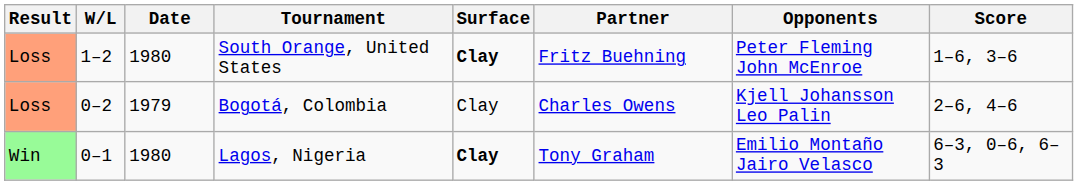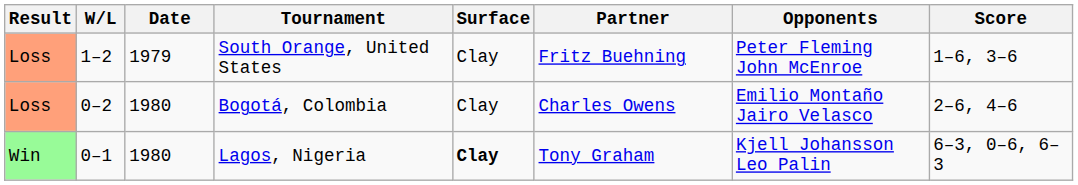South Orange, United States | Date: 1980 -> 1979
South Orange, United States | Surface: bold -> normal
Bogotá, Colombia | Date: 1979 -> 1980
Bogotá, Colombia | Opponents: Kjell Johansson Leo Palin -> Emilio Montaño Jairo Velasco
Lagos, Nigeria | Opponents: Emilio Montaño Jairo Velasco -> Kjell Johansson Leo Palin
